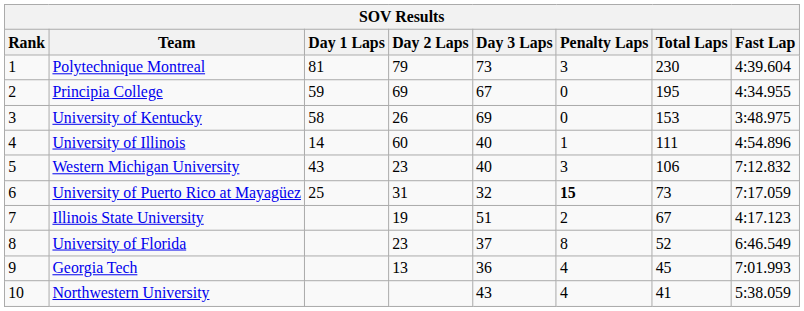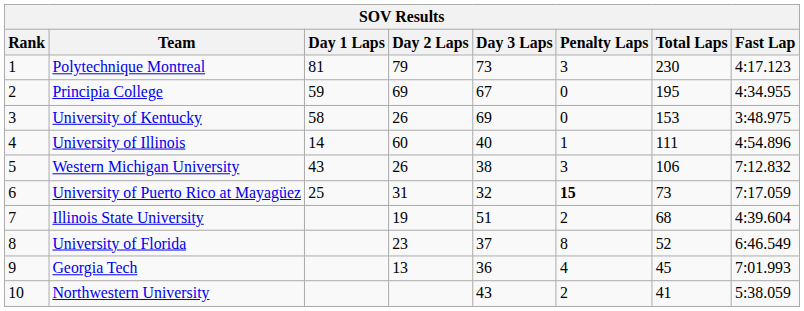Polytechnique Montreal | Fast Lap: 4:39.604 -> 4:17.123
Western Michigan University | Day 2 Laps: 23 -> 26
Western Michigan University | Day 3 Laps: 40 -> 38
Illinois State University | Total Laps: 67 -> 68
Illinois State University | Fast Lap: 4:17.123 -> 4:39.604
Northwestern University | Penalty Laps: 4 -> 2
